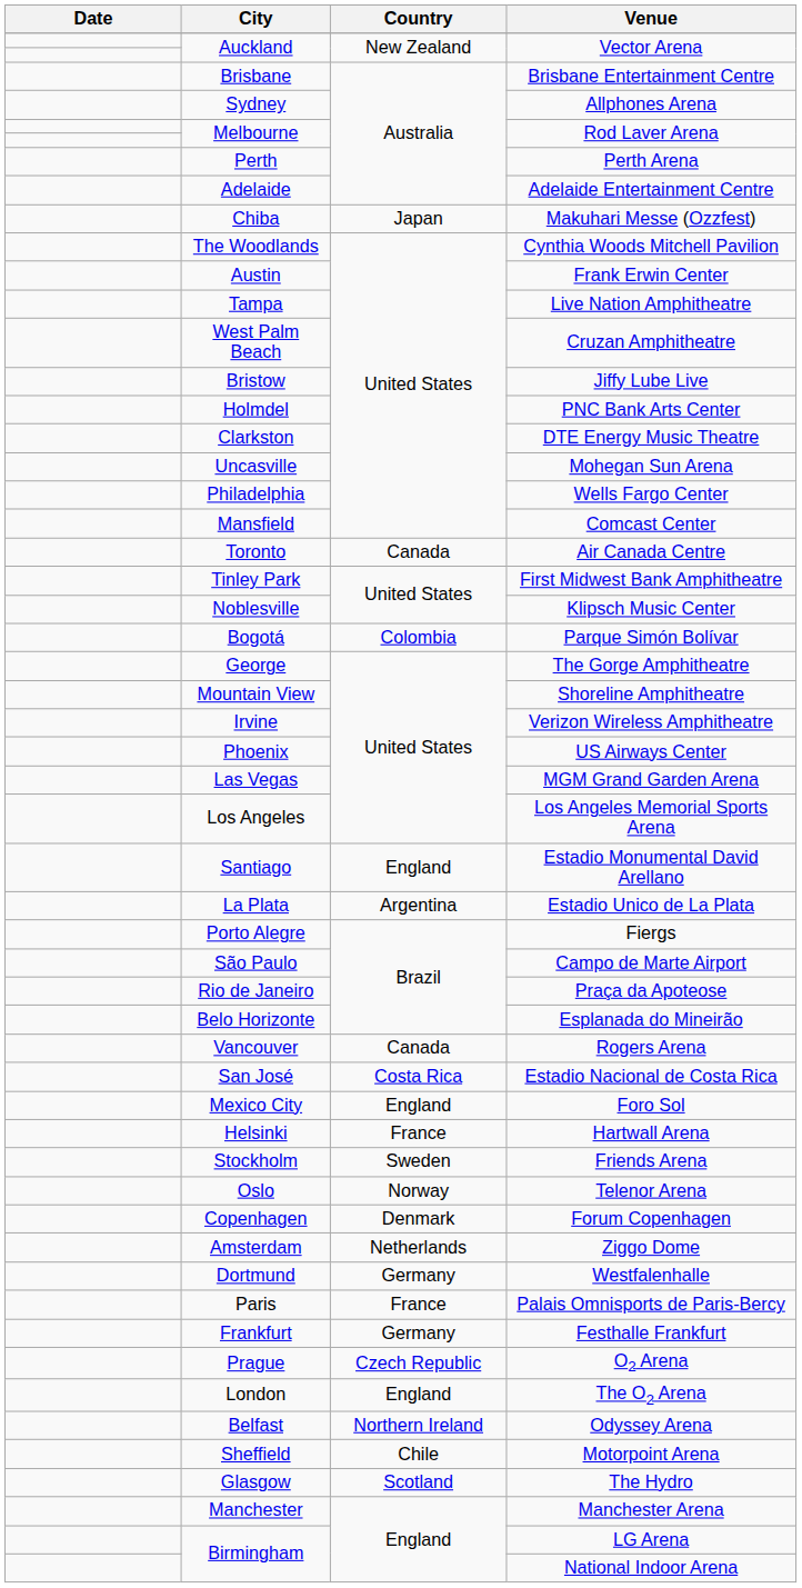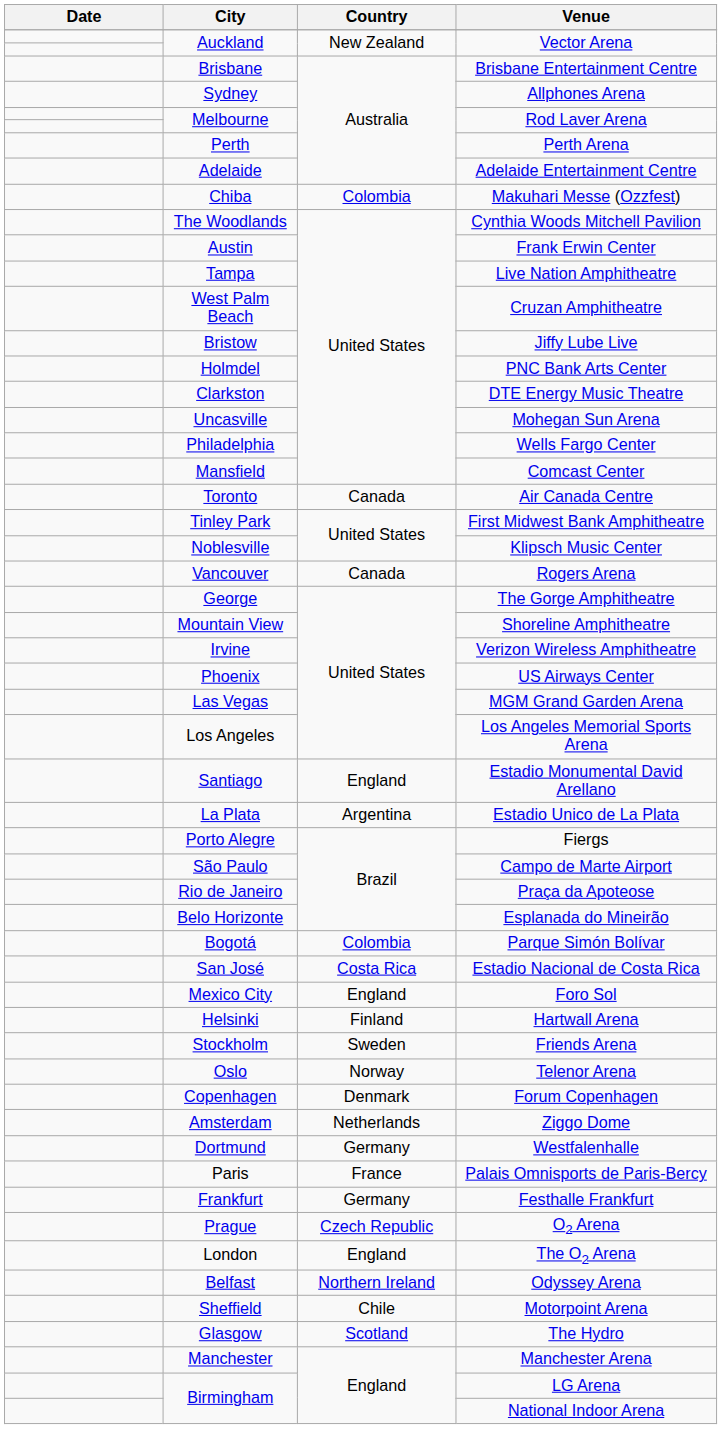Makuhari Messe (Ozzfest) | Country: Japan -> Colombia
rows swapped: Rogers Arena <-> Parque Simón Bolívar
Hartwall Arena | Country: France -> Finland
